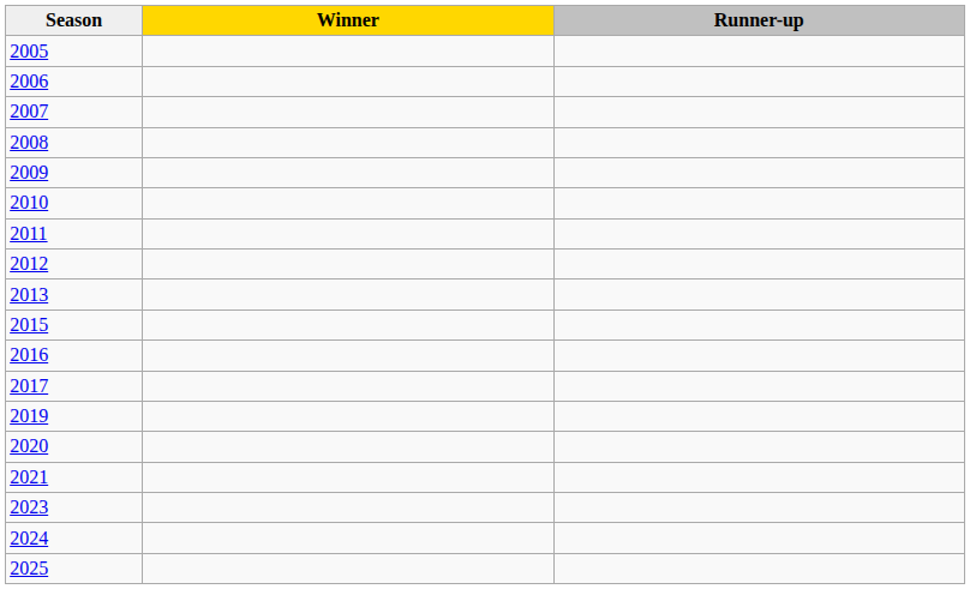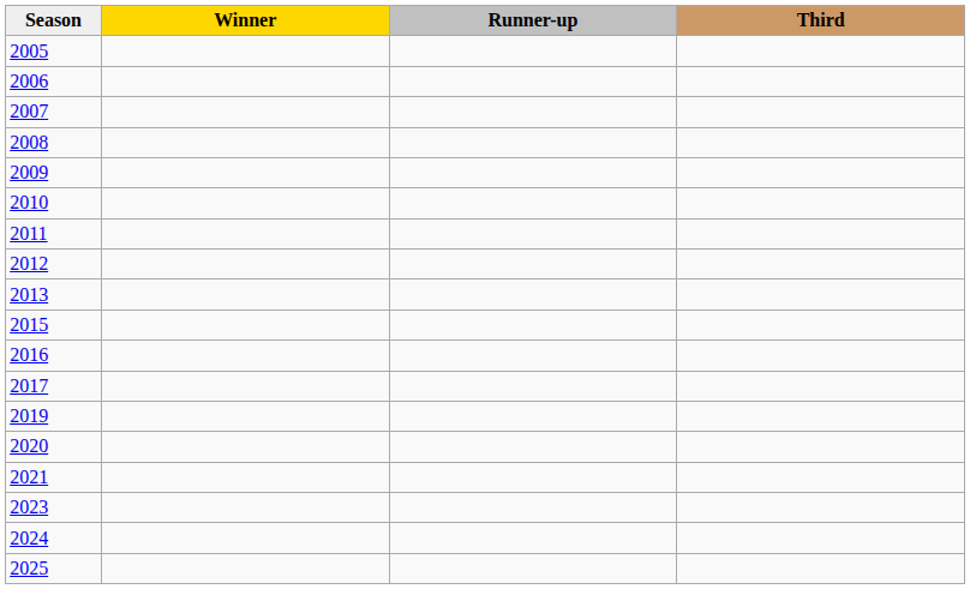+ column: Third
